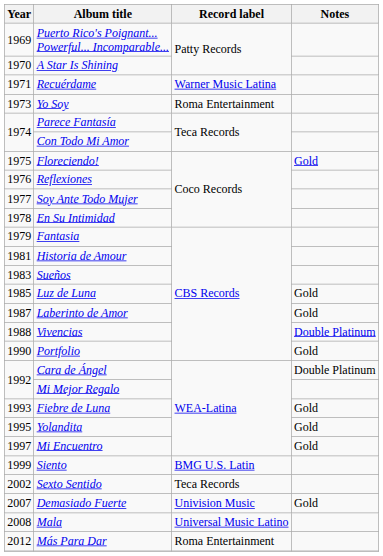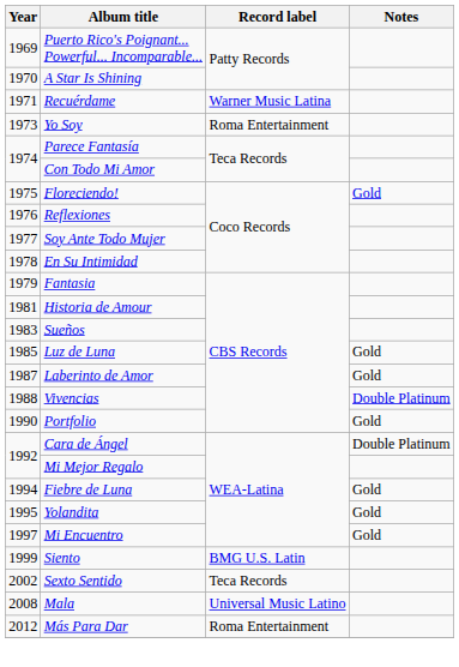Fiebre de Luna | Year: 1993 -> 1994
- row: 2007 | Demasiado Fuerte | Univision Music | Gold
